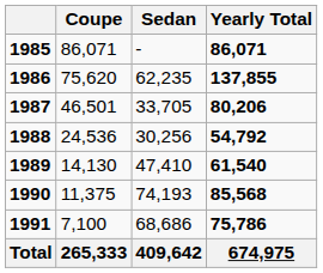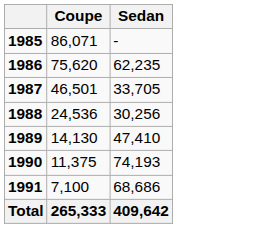- column: Yearly Total | 86,071 | 137,855 | 80,206 | 54,792 | 61,540 | 85,568 | 75,786 | 674,975
